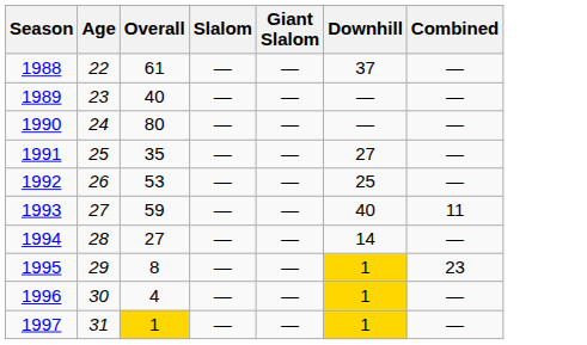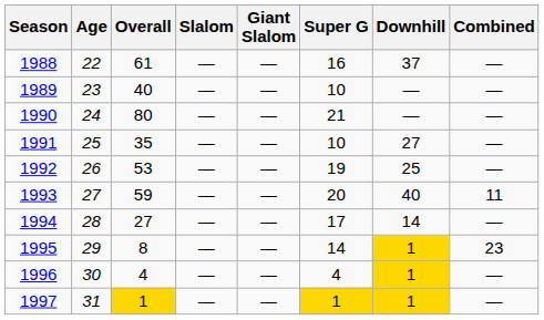+ column: Super G | 16 | 10 | 21 | 10 | 19 | 20 | 17 | 14 | 4 | 1
